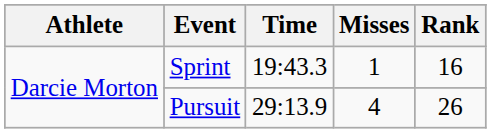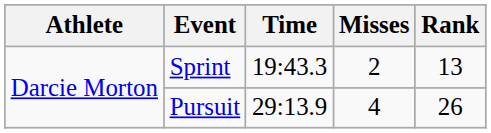Sprint | Misses: 1 -> 2
Sprint | Rank: 16 -> 13
